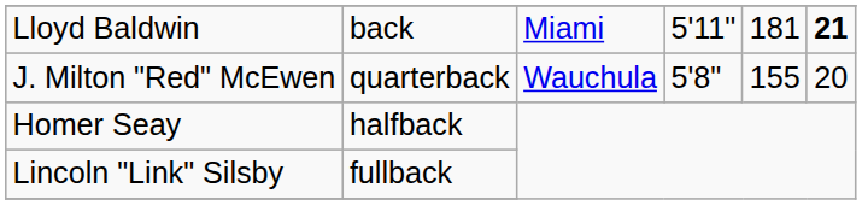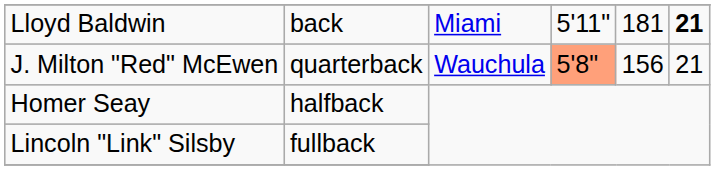J. Milton "Red" McEwen | column 4: no background -> lightsalmon background
J. Milton "Red" McEwen | column 5: 155 -> 156
J. Milton "Red" McEwen | column 6: 20 -> 21
